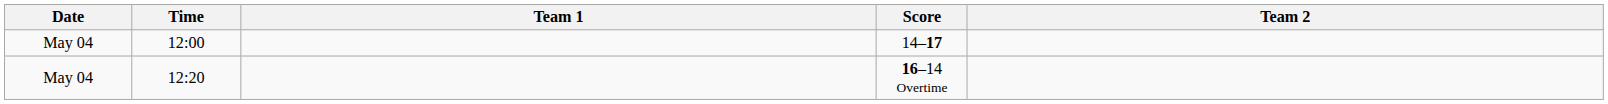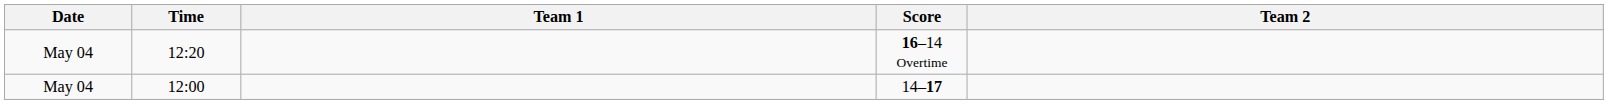rows swapped: 14–17 <-> 16–14 Overtime
